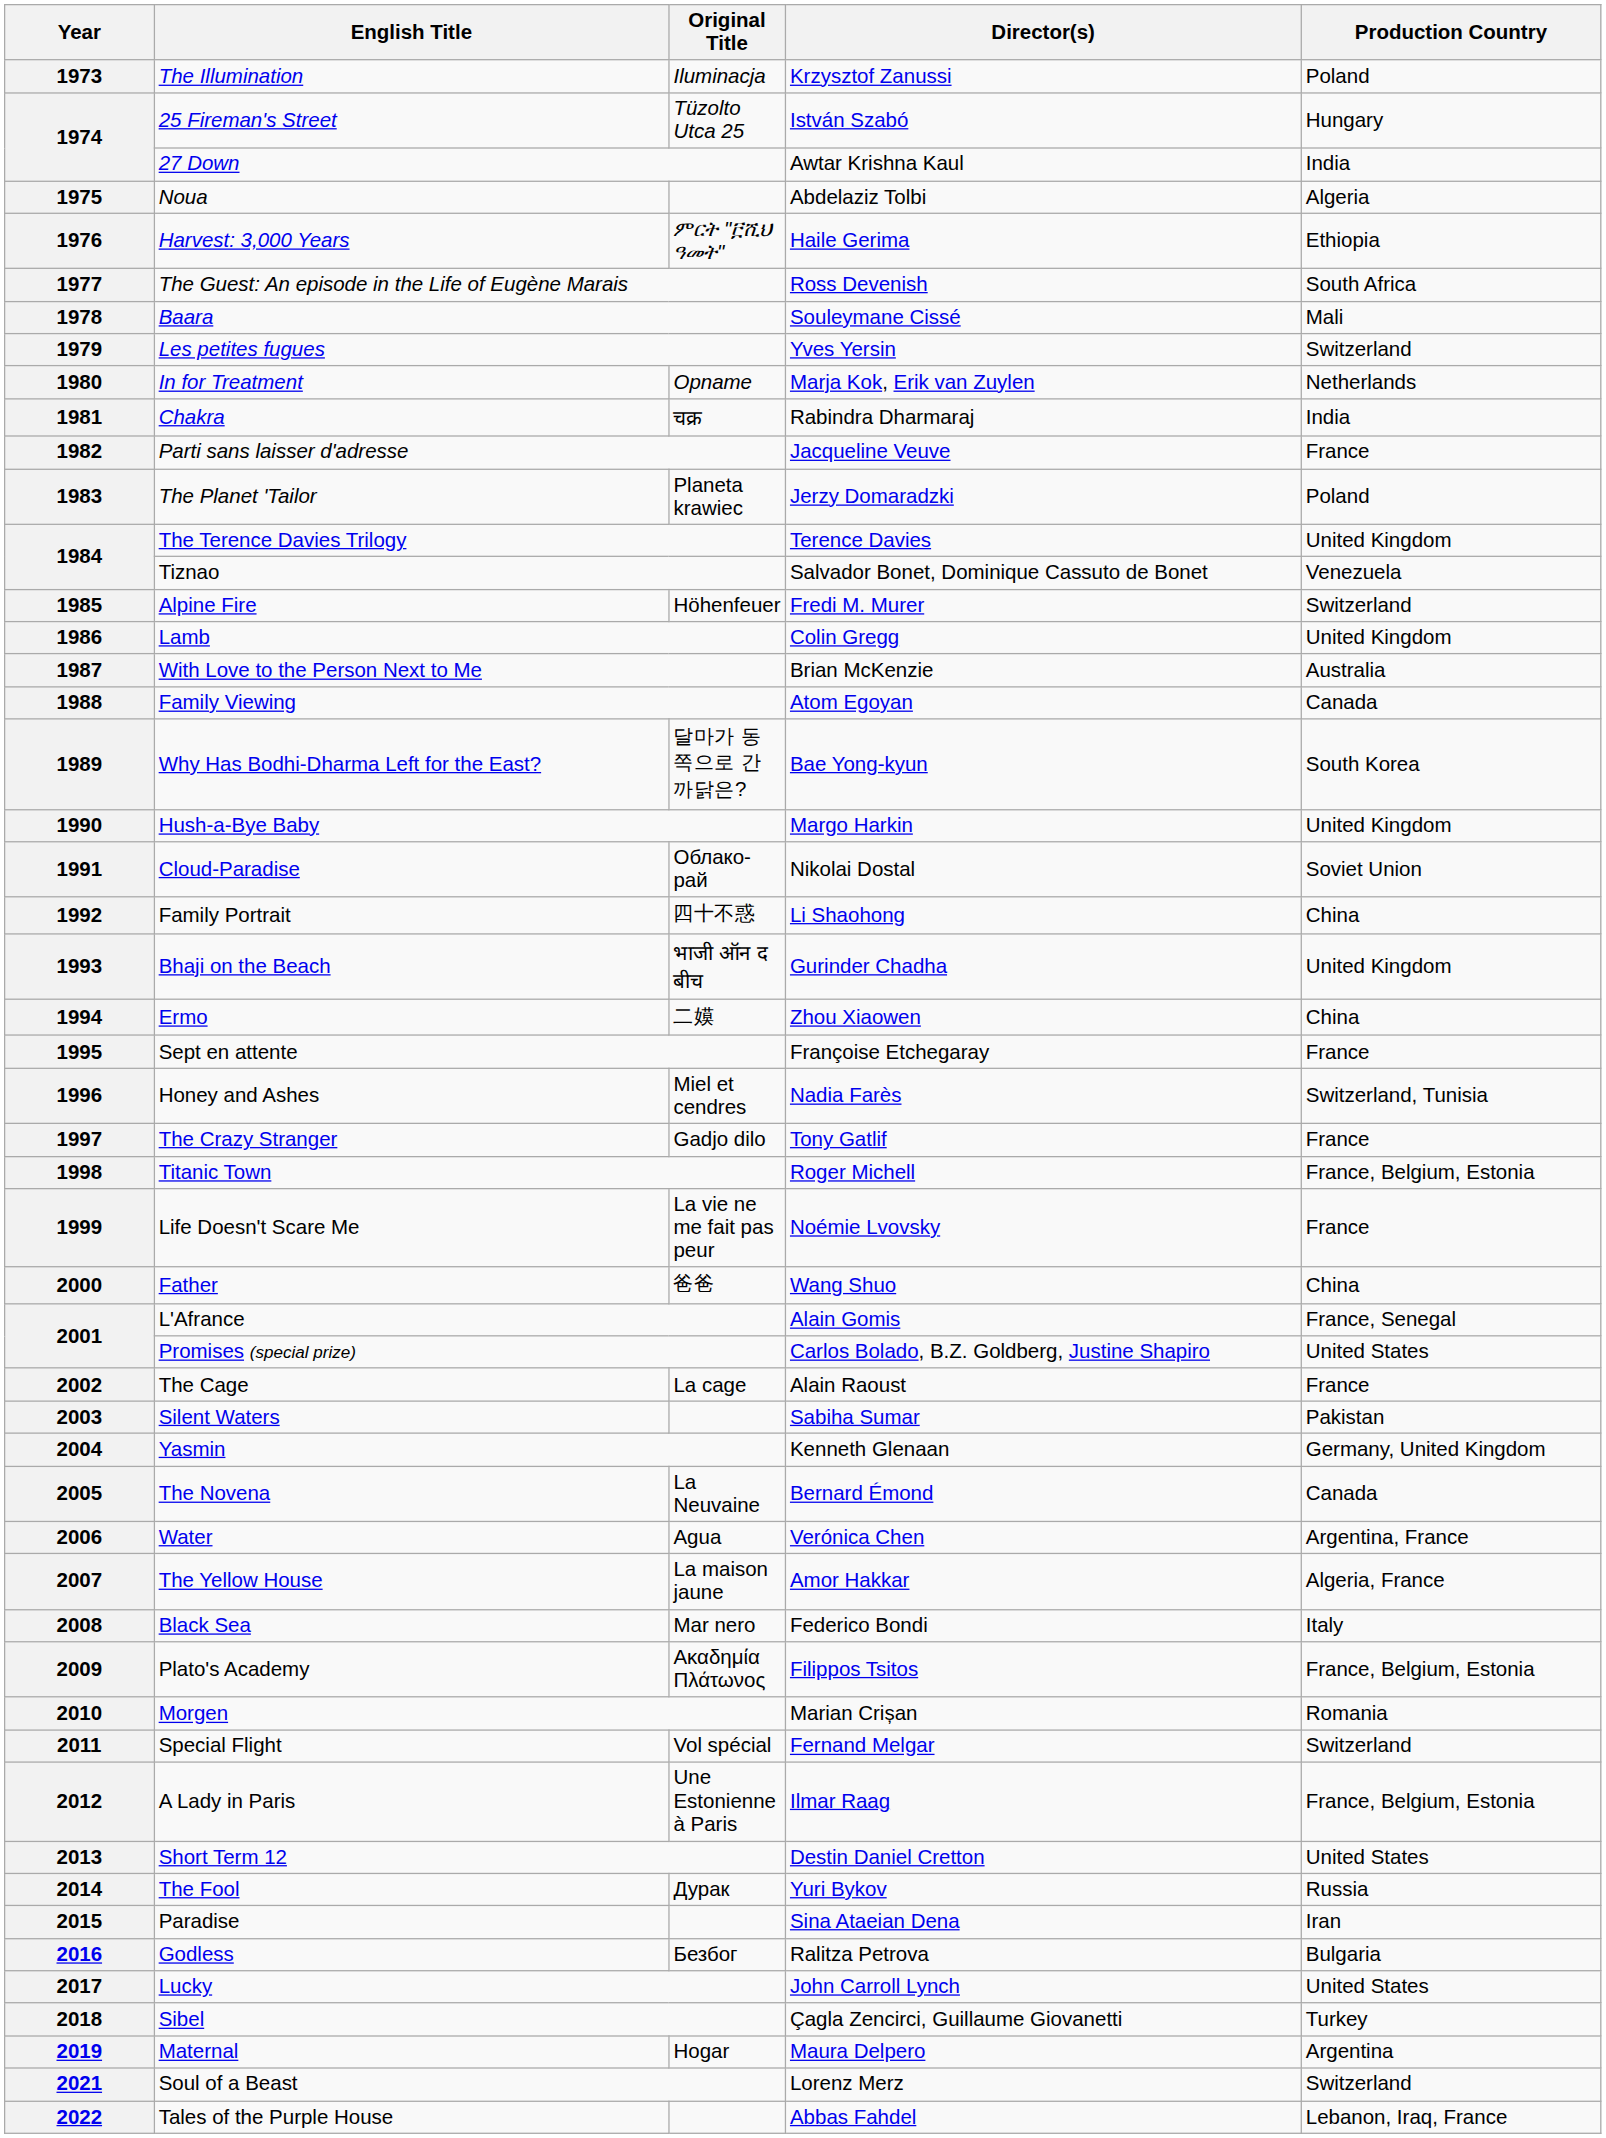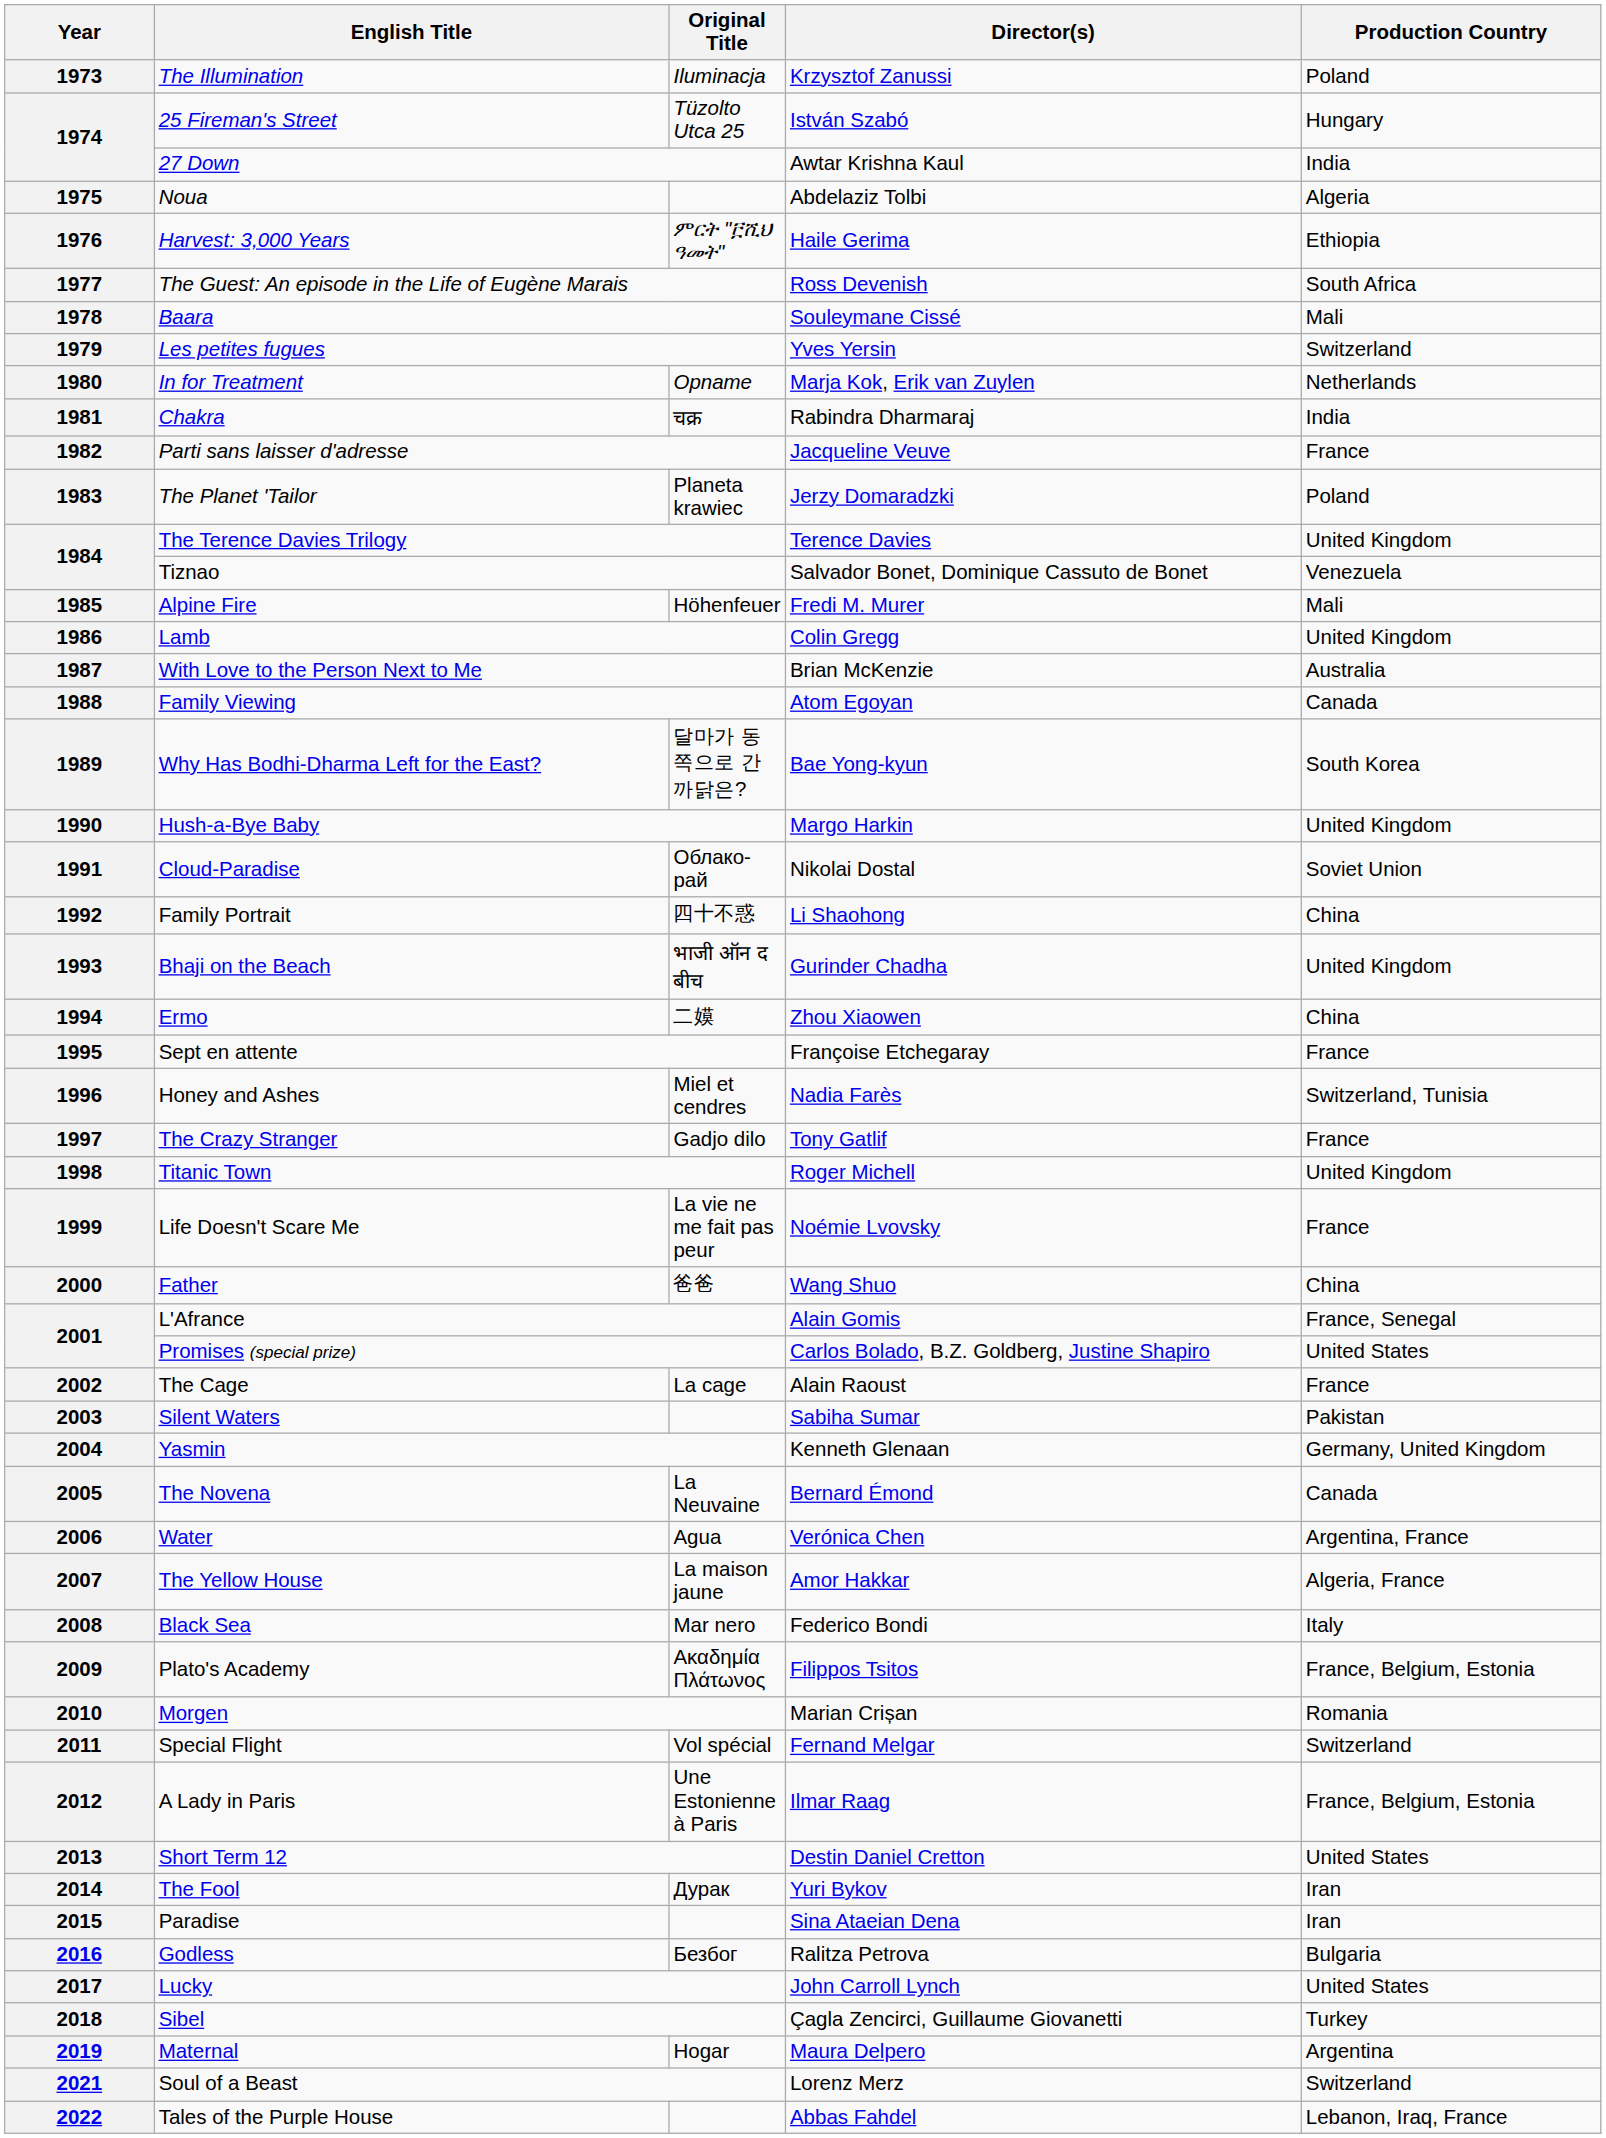1985 | Production Country: Switzerland -> Mali
1998 | Production Country: France, Belgium, Estonia -> United Kingdom
2014 | Production Country: Russia -> Iran
